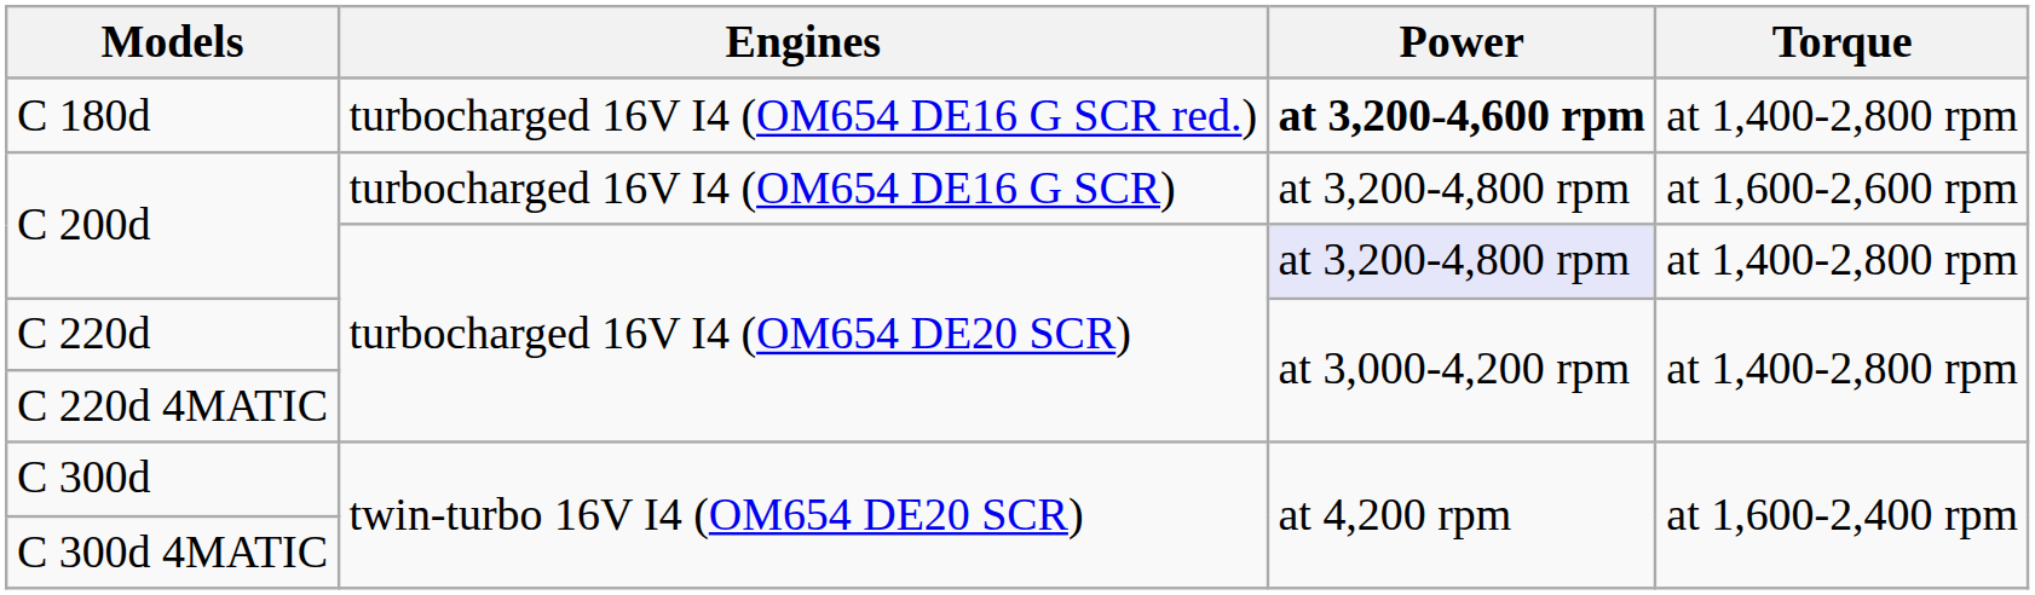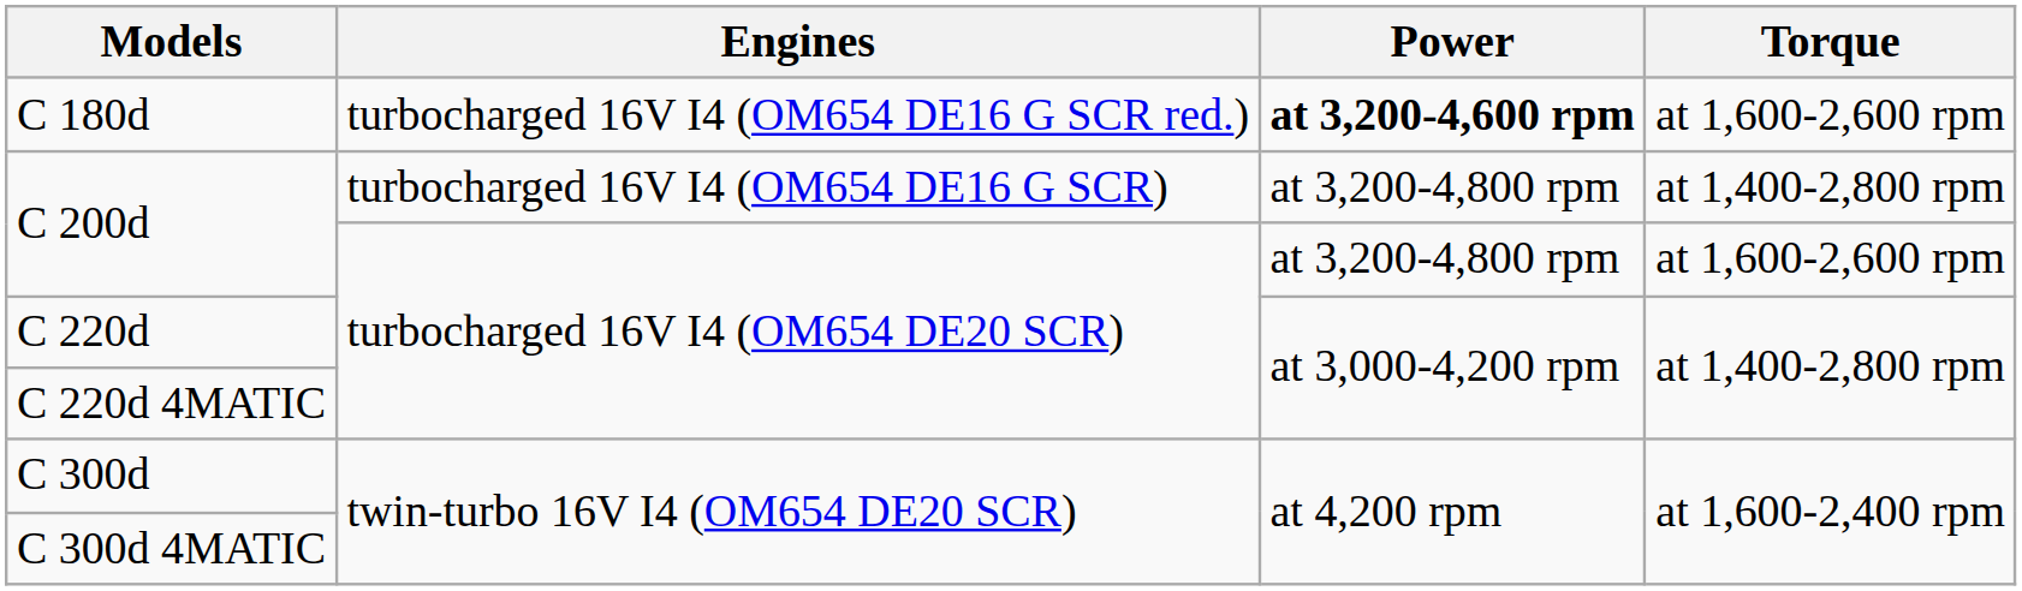C 180d | Torque: at 1,400-2,800 rpm -> at 1,600-2,600 rpm
C 200d / turbocharged 16V I4 (OM654 DE16 G SCR) | Torque: at 1,600-2,600 rpm -> at 1,400-2,800 rpm
C 200d / turbocharged 16V I4 (OM654 DE20 SCR) | Power: lavender background -> no background
C 200d / turbocharged 16V I4 (OM654 DE20 SCR) | Torque: at 1,400-2,800 rpm -> at 1,600-2,600 rpm
